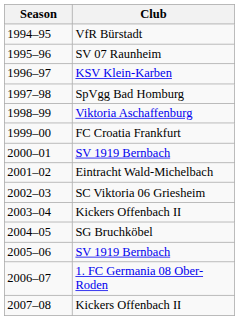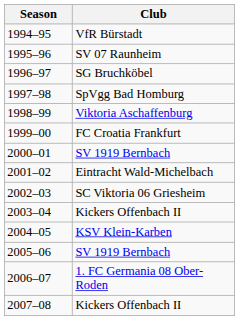1996–97 | Club: KSV Klein-Karben -> SG Bruchköbel
2004–05 | Club: SG Bruchköbel -> KSV Klein-Karben
